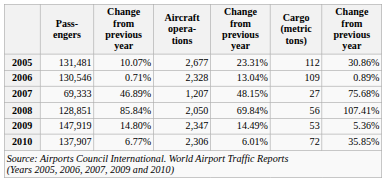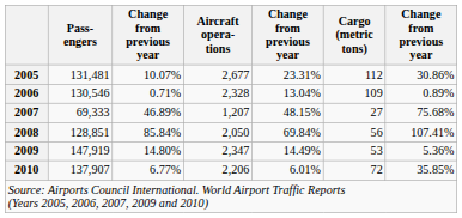2010 | Aircraft opera- tions: 2,306 -> 2,206
